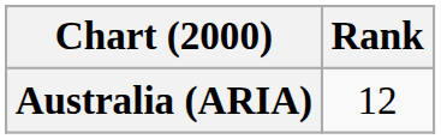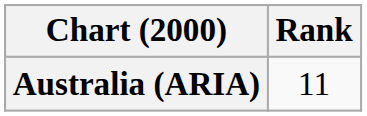Australia (ARIA) | Rank: 12 -> 11
